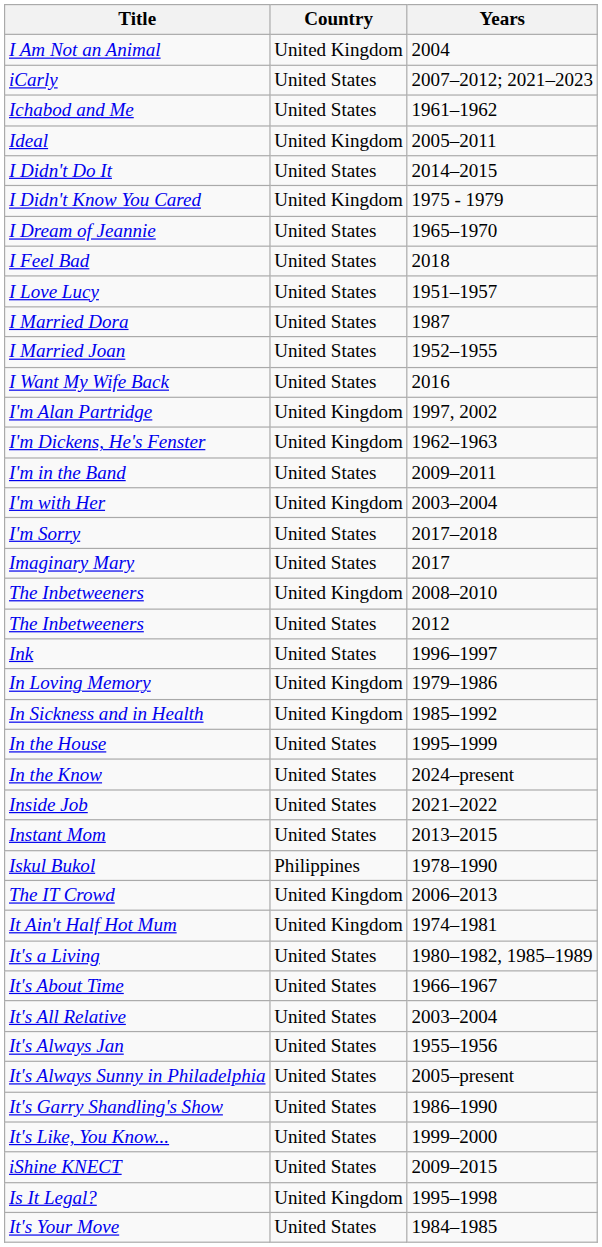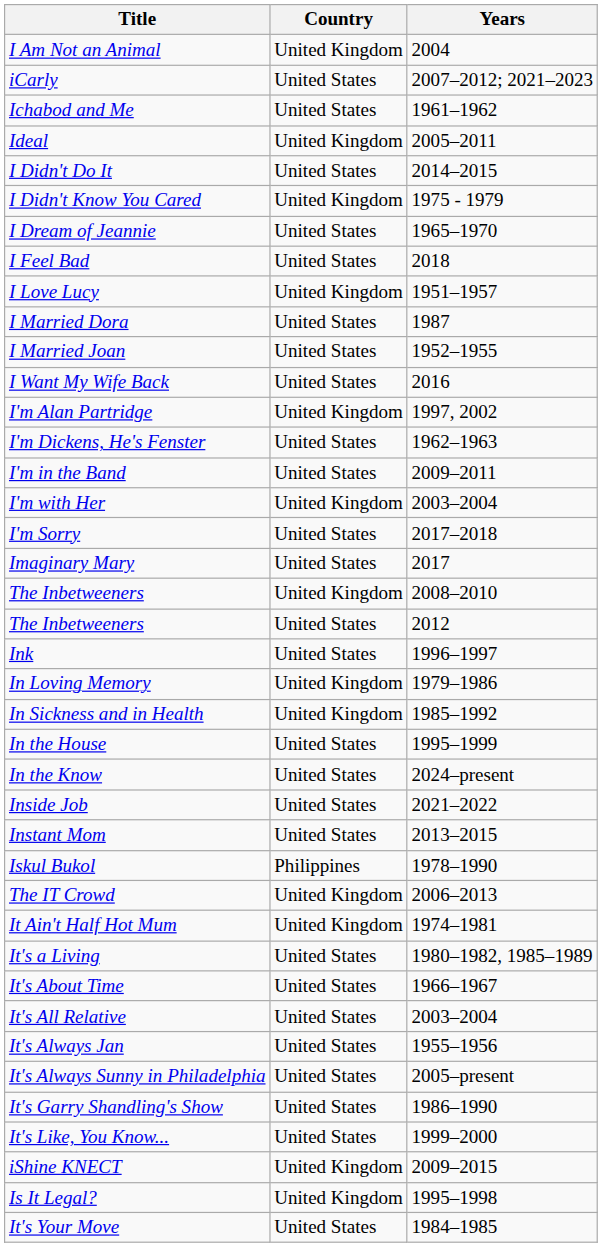I Love Lucy | Country: United States -> United Kingdom
I'm Dickens, He's Fenster | Country: United Kingdom -> United States
iShine KNECT | Country: United States -> United Kingdom
